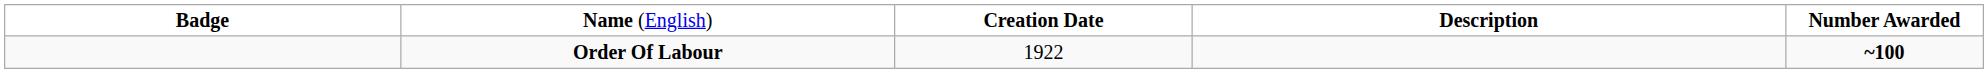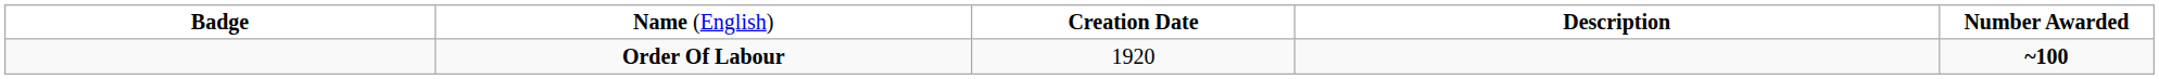Order Of Labour | column 3: 1922 -> 1920
